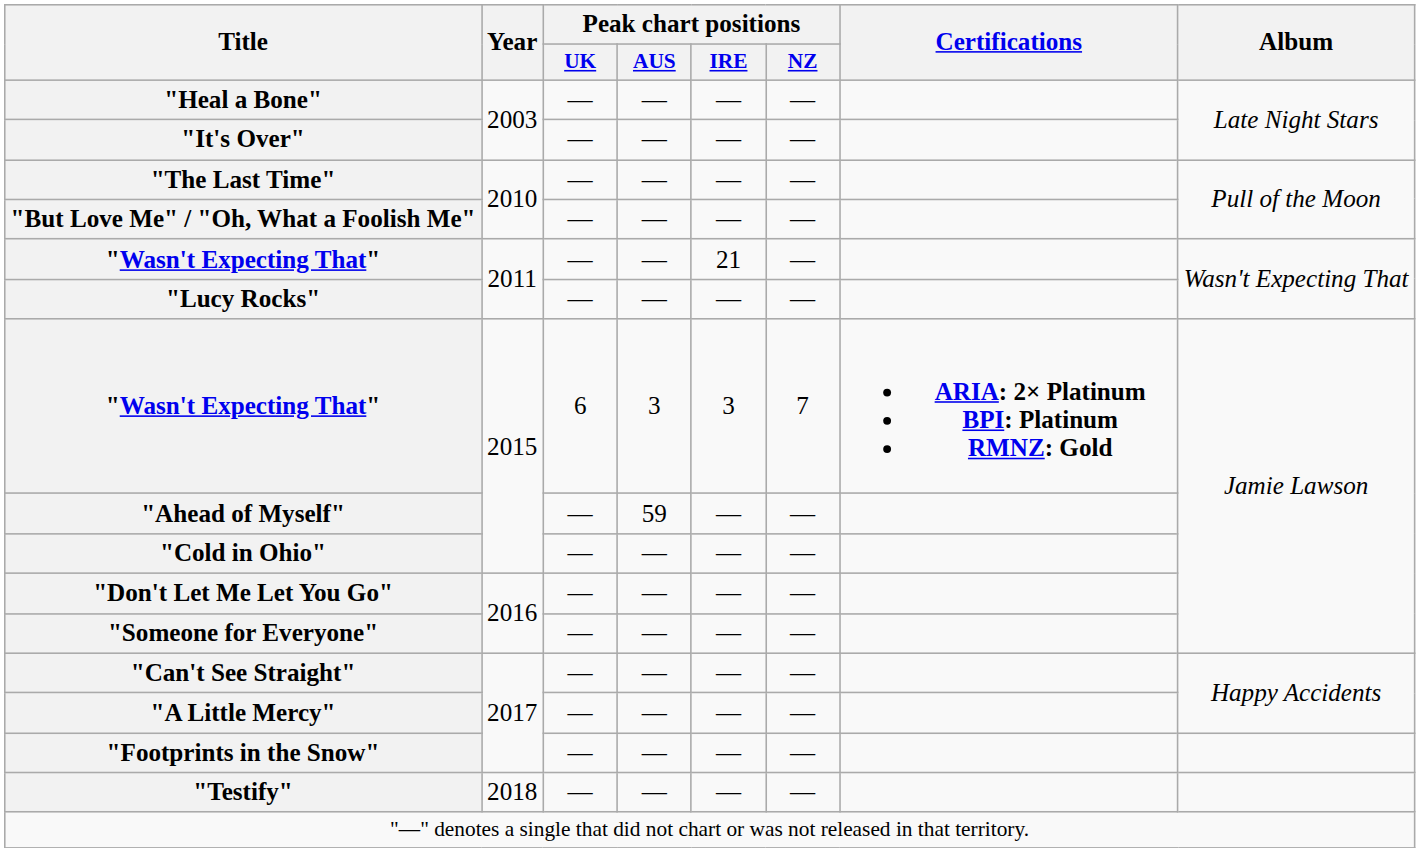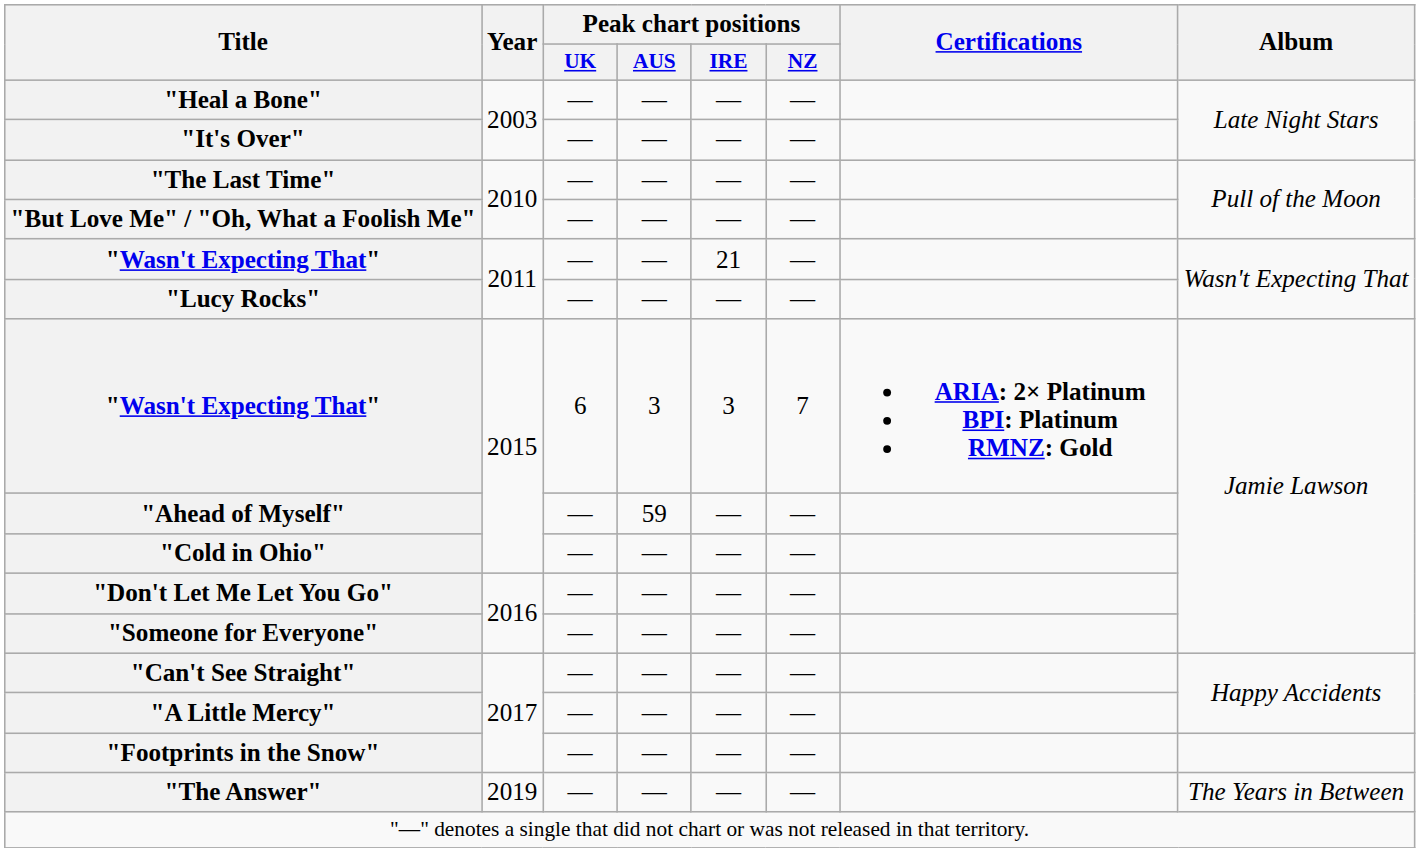- row: "Testify" | 2018 | — | — | — | —
+ row: "The Answer" | 2019 | — | — | — | — | The Years in Between
